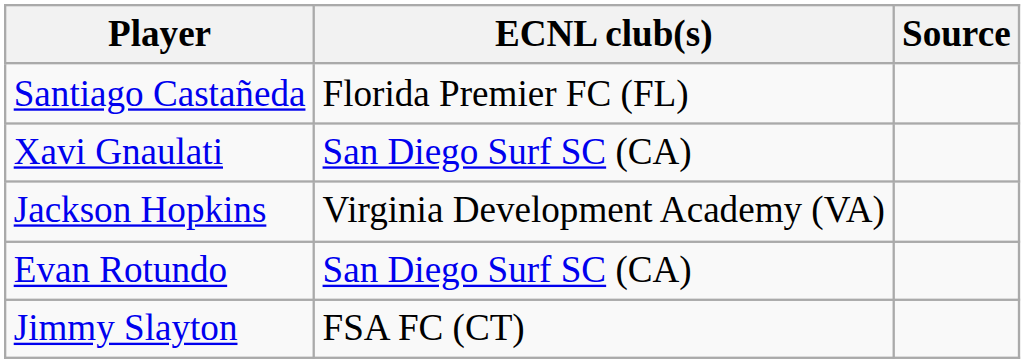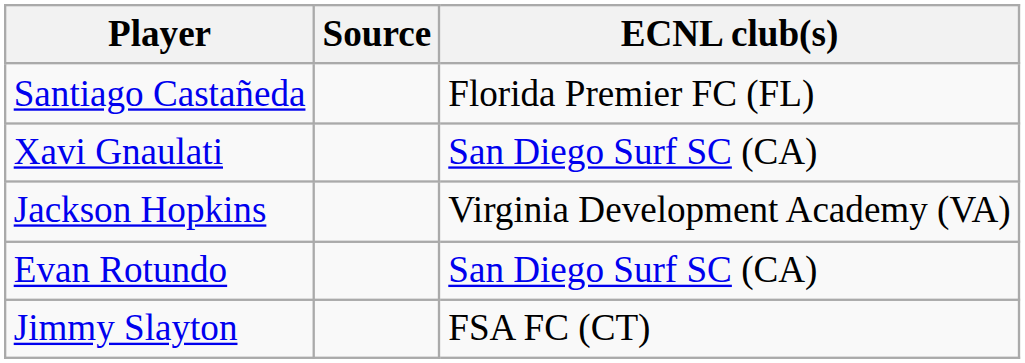columns swapped: ECNL club(s) <-> Source
